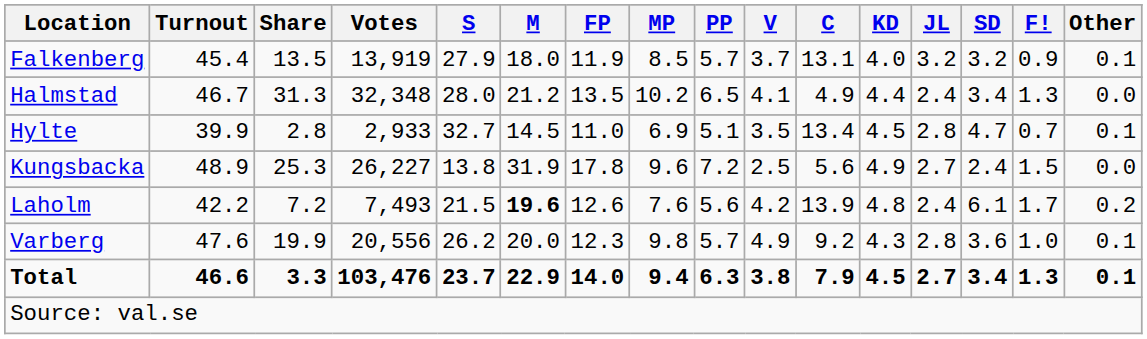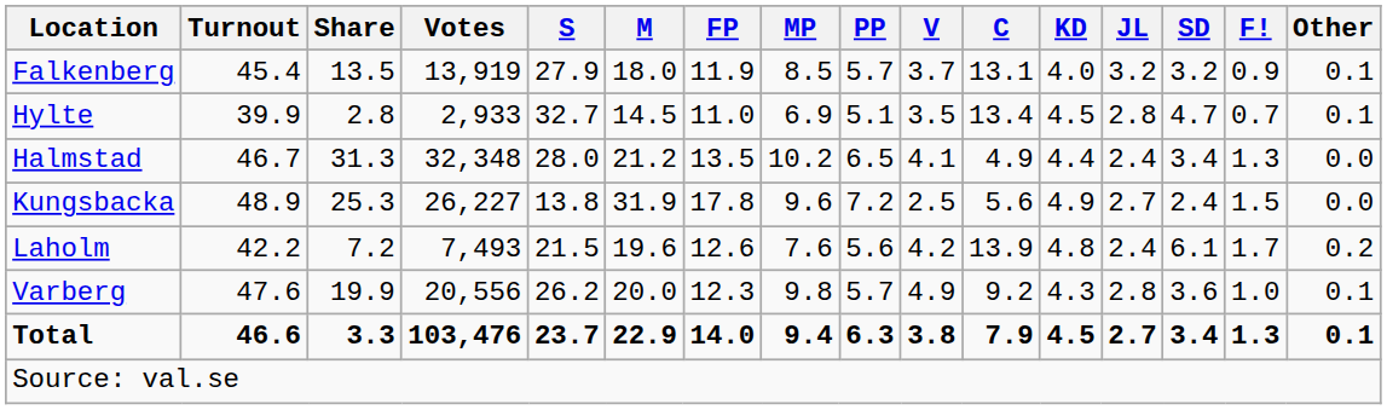rows swapped: Halmstad <-> Hylte
Laholm | M: bold -> normal
